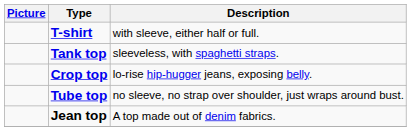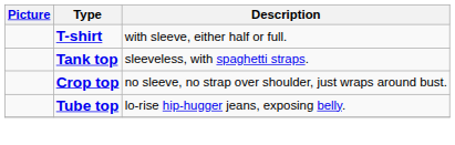Crop top | Description: lo-rise hip-hugger jeans, exposing belly. -> no sleeve, no strap over shoulder, just wraps around bust.
Tube top | Description: no sleeve, no strap over shoulder, just wraps around bust. -> lo-rise hip-hugger jeans, exposing belly.
- row: Jean top | A top made out of denim fabrics.
